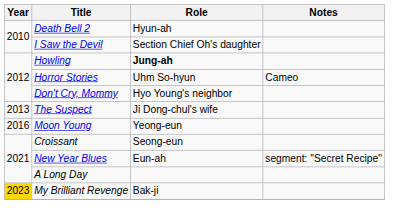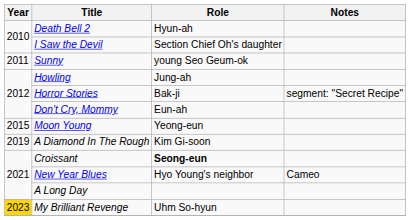+ row: 2011 | Sunny | young Seo Geum-ok
Howling | Role: bold -> normal
Horror Stories | Role: Uhm So-hyun -> Bak-ji
Horror Stories | Notes: Cameo -> segment: "Secret Recipe"
Don't Cry, Mommy | Role: Hyo Young's neighbor -> Eun-ah
- row: 2013 | The Suspect | Ji Dong-chul's wife
Moon Young | Year: 2016 -> 2015
+ row: 2019 | A Diamond In The Rough | Kim Gi-soon
Croissant | Role: normal -> bold
New Year Blues | Role: Eun-ah -> Hyo Young's neighbor
New Year Blues | Notes: segment: "Secret Recipe" -> Cameo
My Brilliant Revenge | Role: Bak-ji -> Uhm So-hyun
